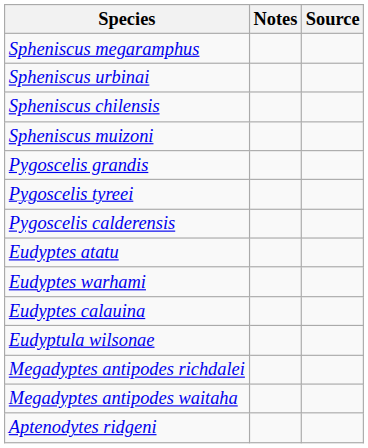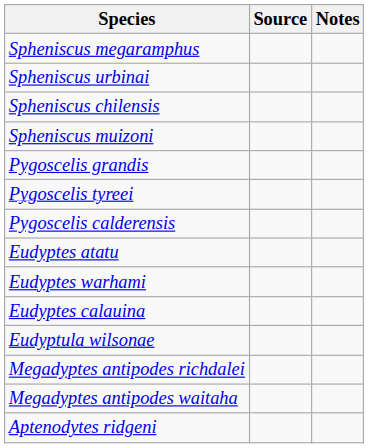columns swapped: Notes <-> Source
